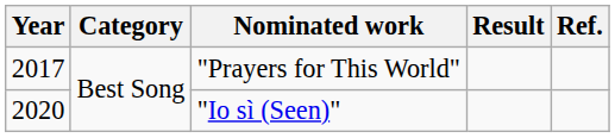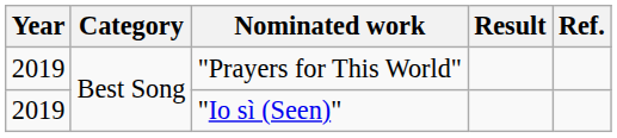"Prayers for This World" | Year: 2017 -> 2019
"Io sì (Seen)" | Year: 2020 -> 2019
